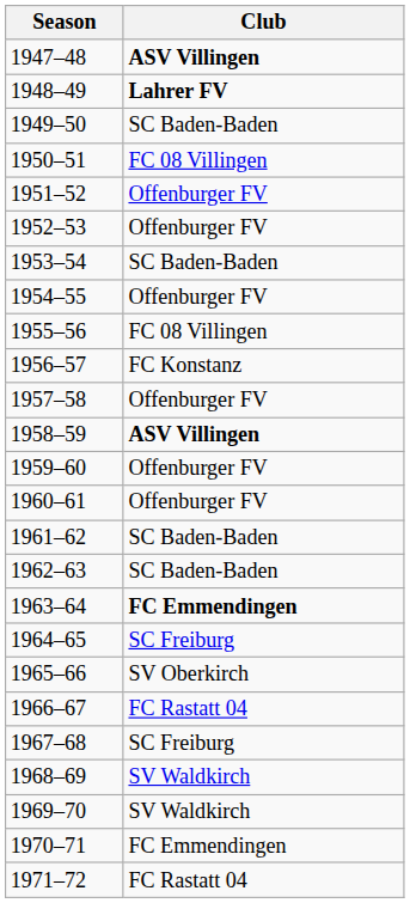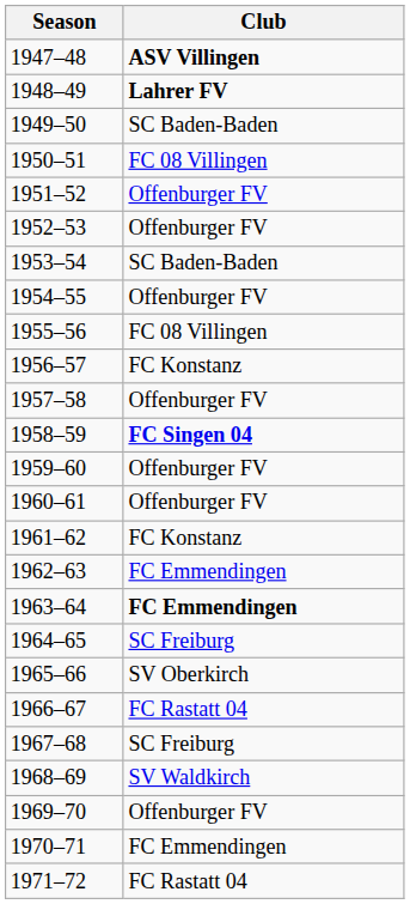1958–59 | Club: ASV Villingen -> FC Singen 04
1961–62 | Club: SC Baden-Baden -> FC Konstanz
1962–63 | Club: SC Baden-Baden -> FC Emmendingen
1969–70 | Club: SV Waldkirch -> Offenburger FV
